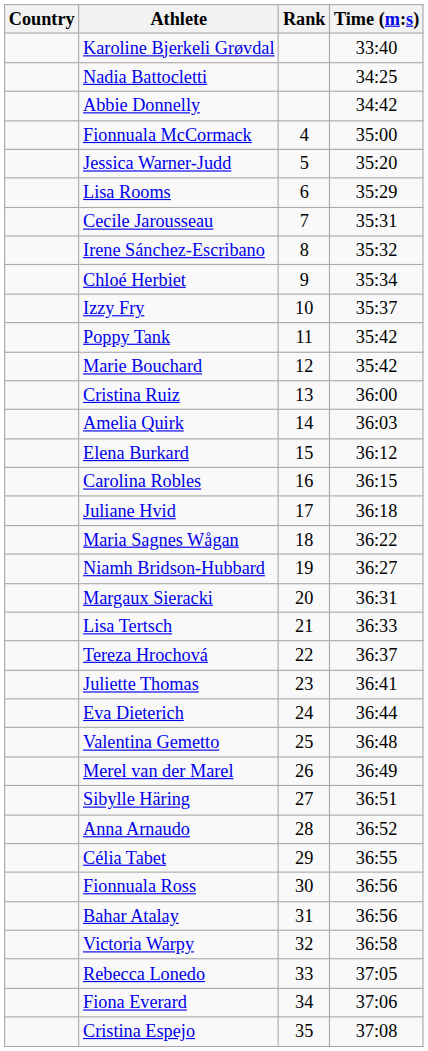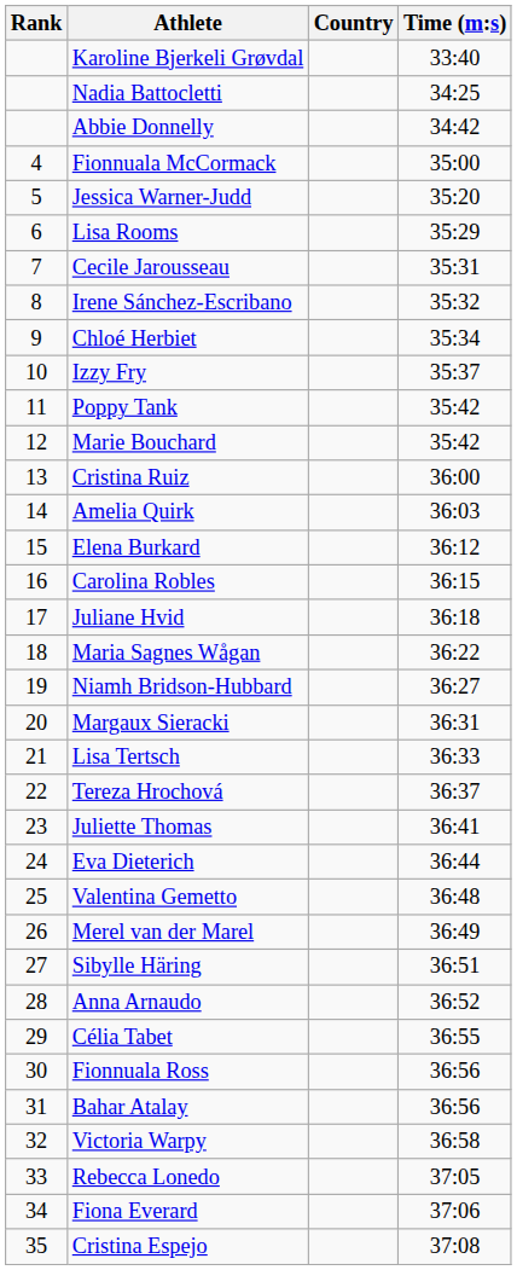columns swapped: Rank <-> Country
